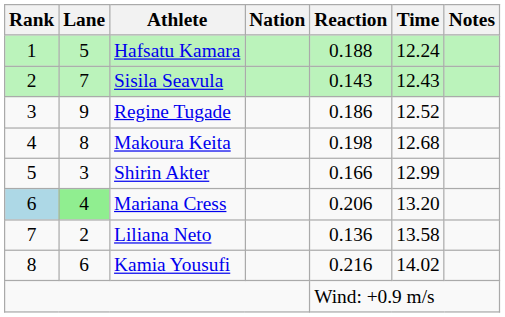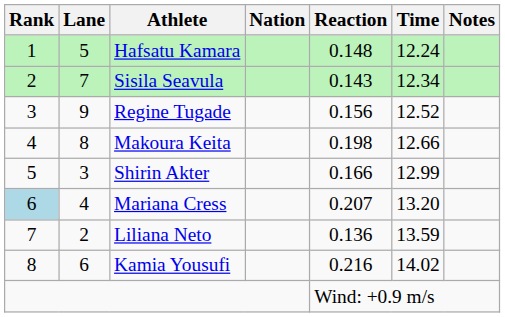Hafsatu Kamara | Reaction: 0.188 -> 0.148
Sisila Seavula | Time: 12.43 -> 12.34
Regine Tugade | Reaction: 0.186 -> 0.156
Makoura Keita | Time: 12.68 -> 12.66
Mariana Cress | Lane: lightgreen background -> no background
Mariana Cress | Reaction: 0.206 -> 0.207
Liliana Neto | Time: 13.58 -> 13.59
